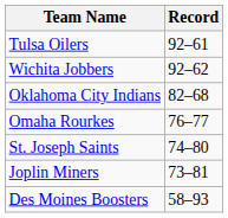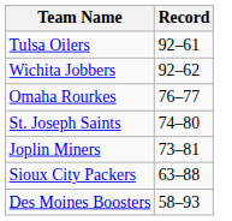- row: Oklahoma City Indians | 82–68
+ row: Sioux City Packers | 63–88
